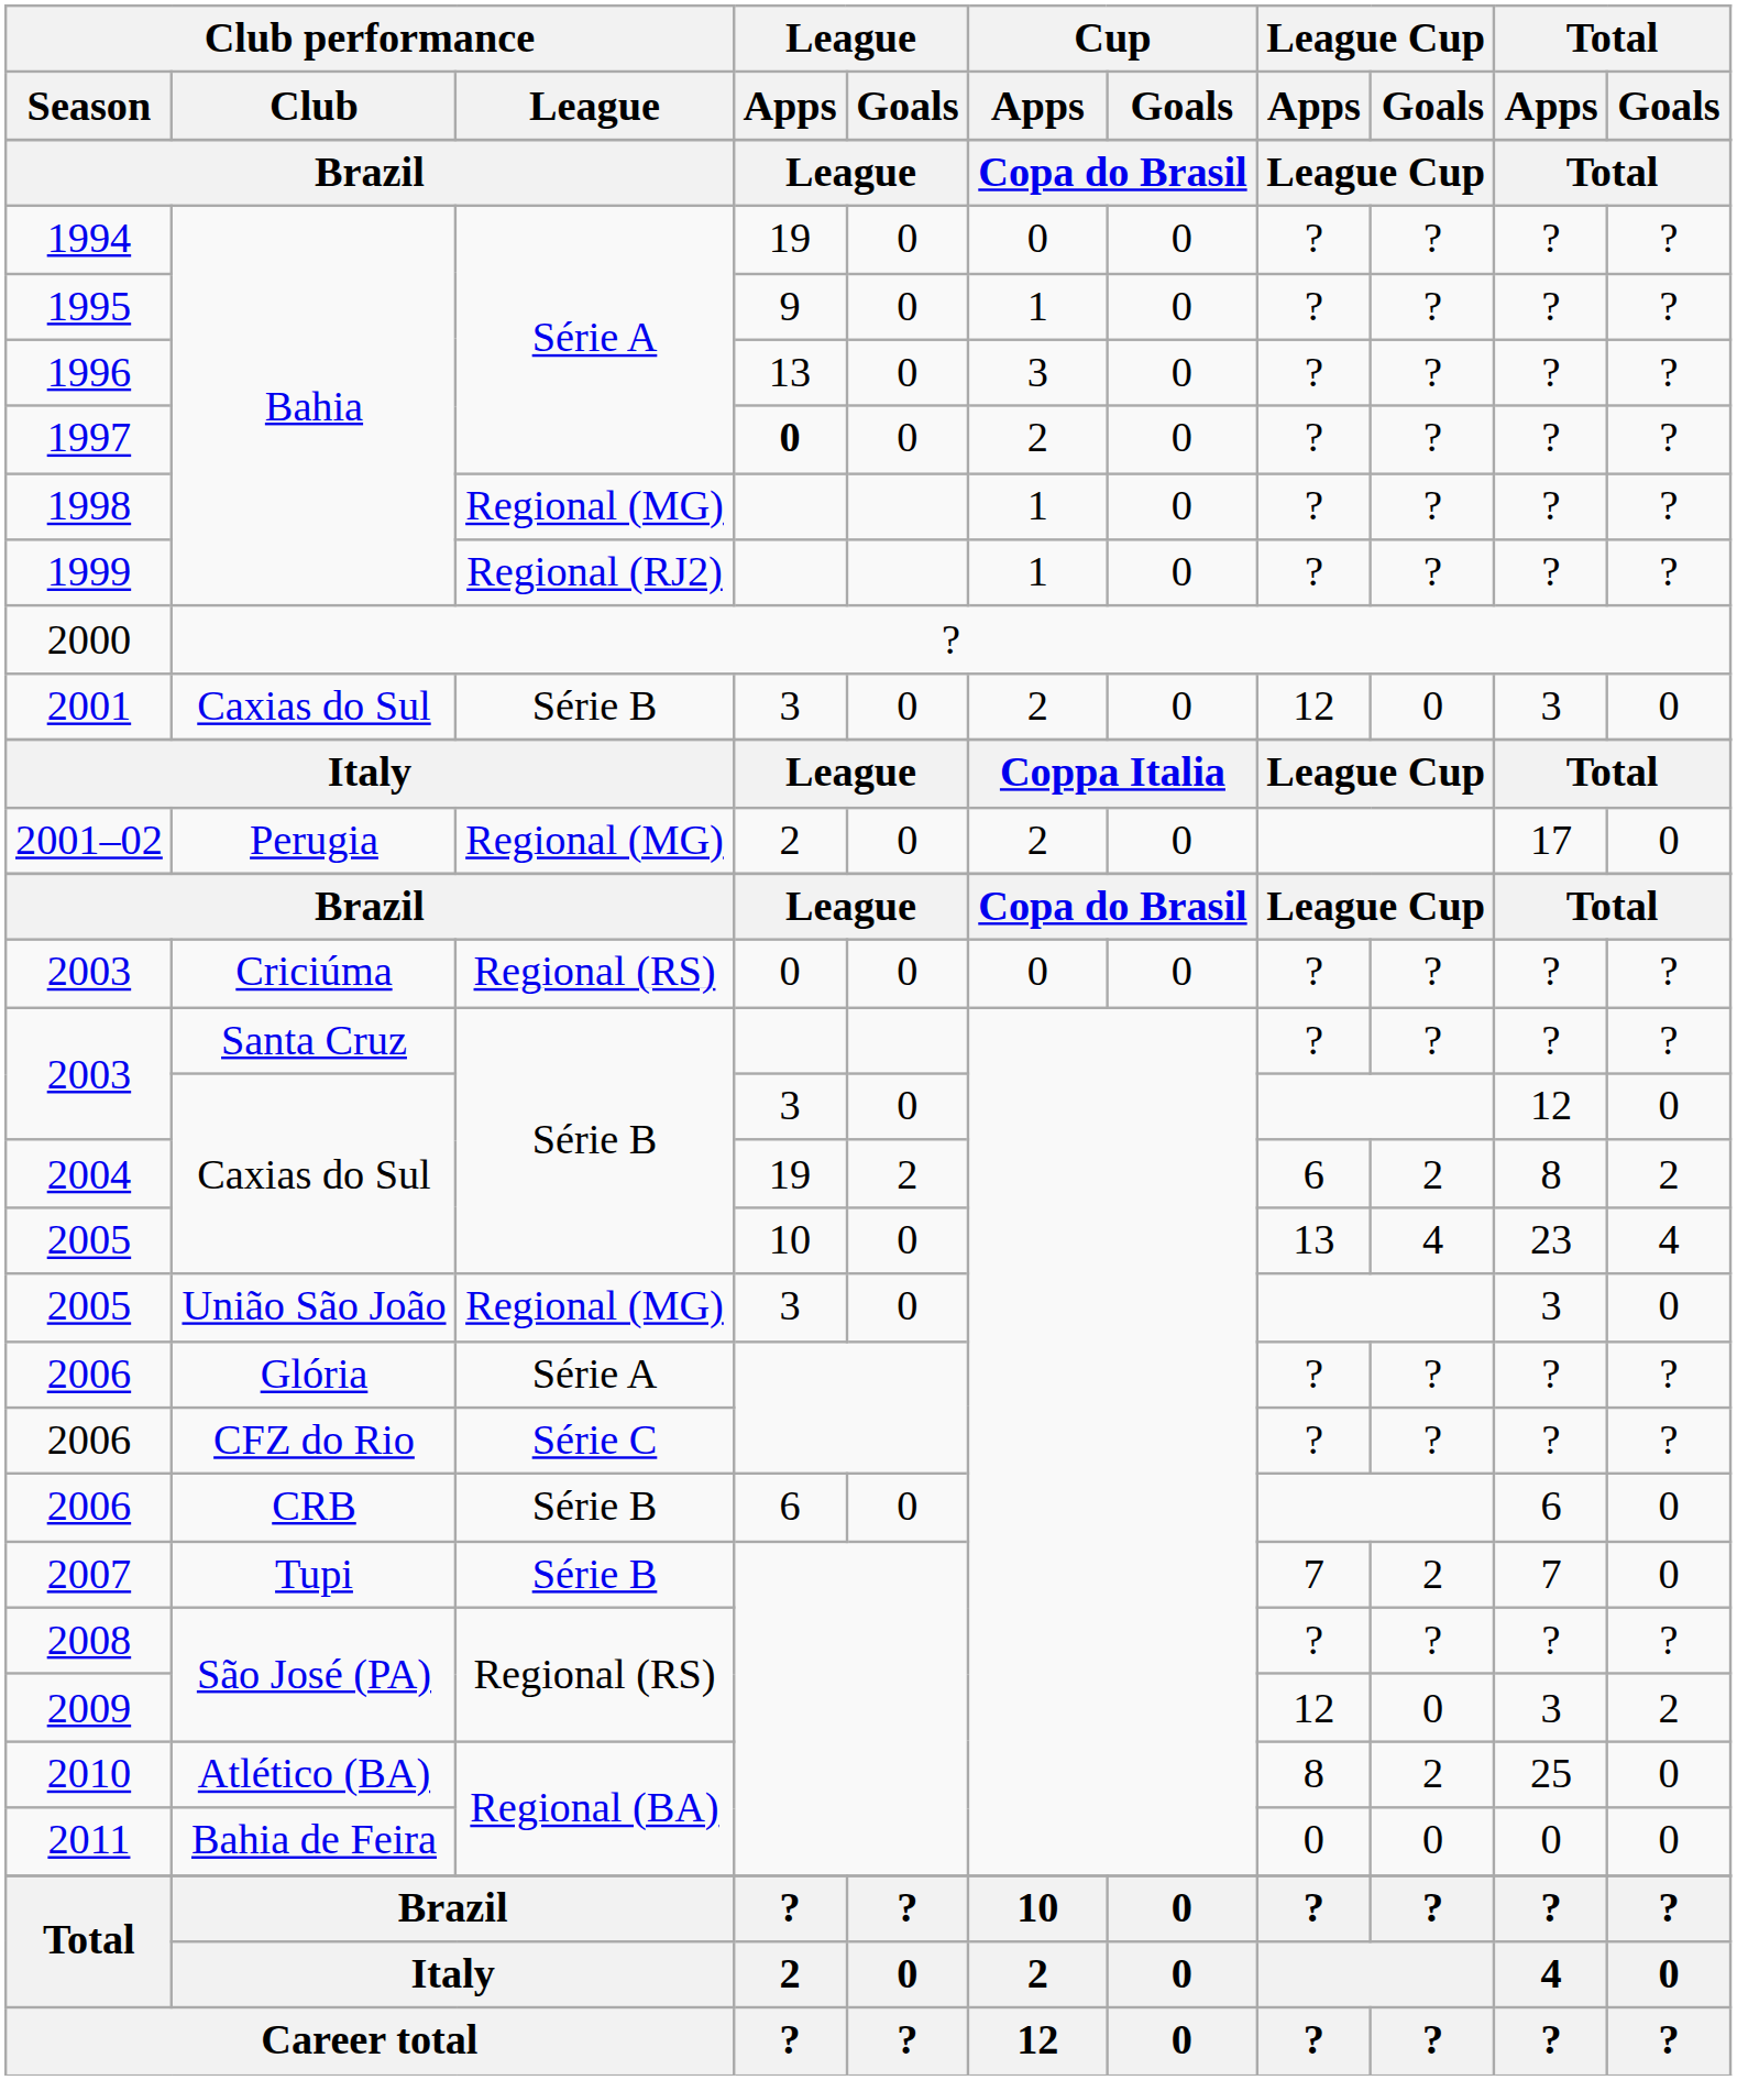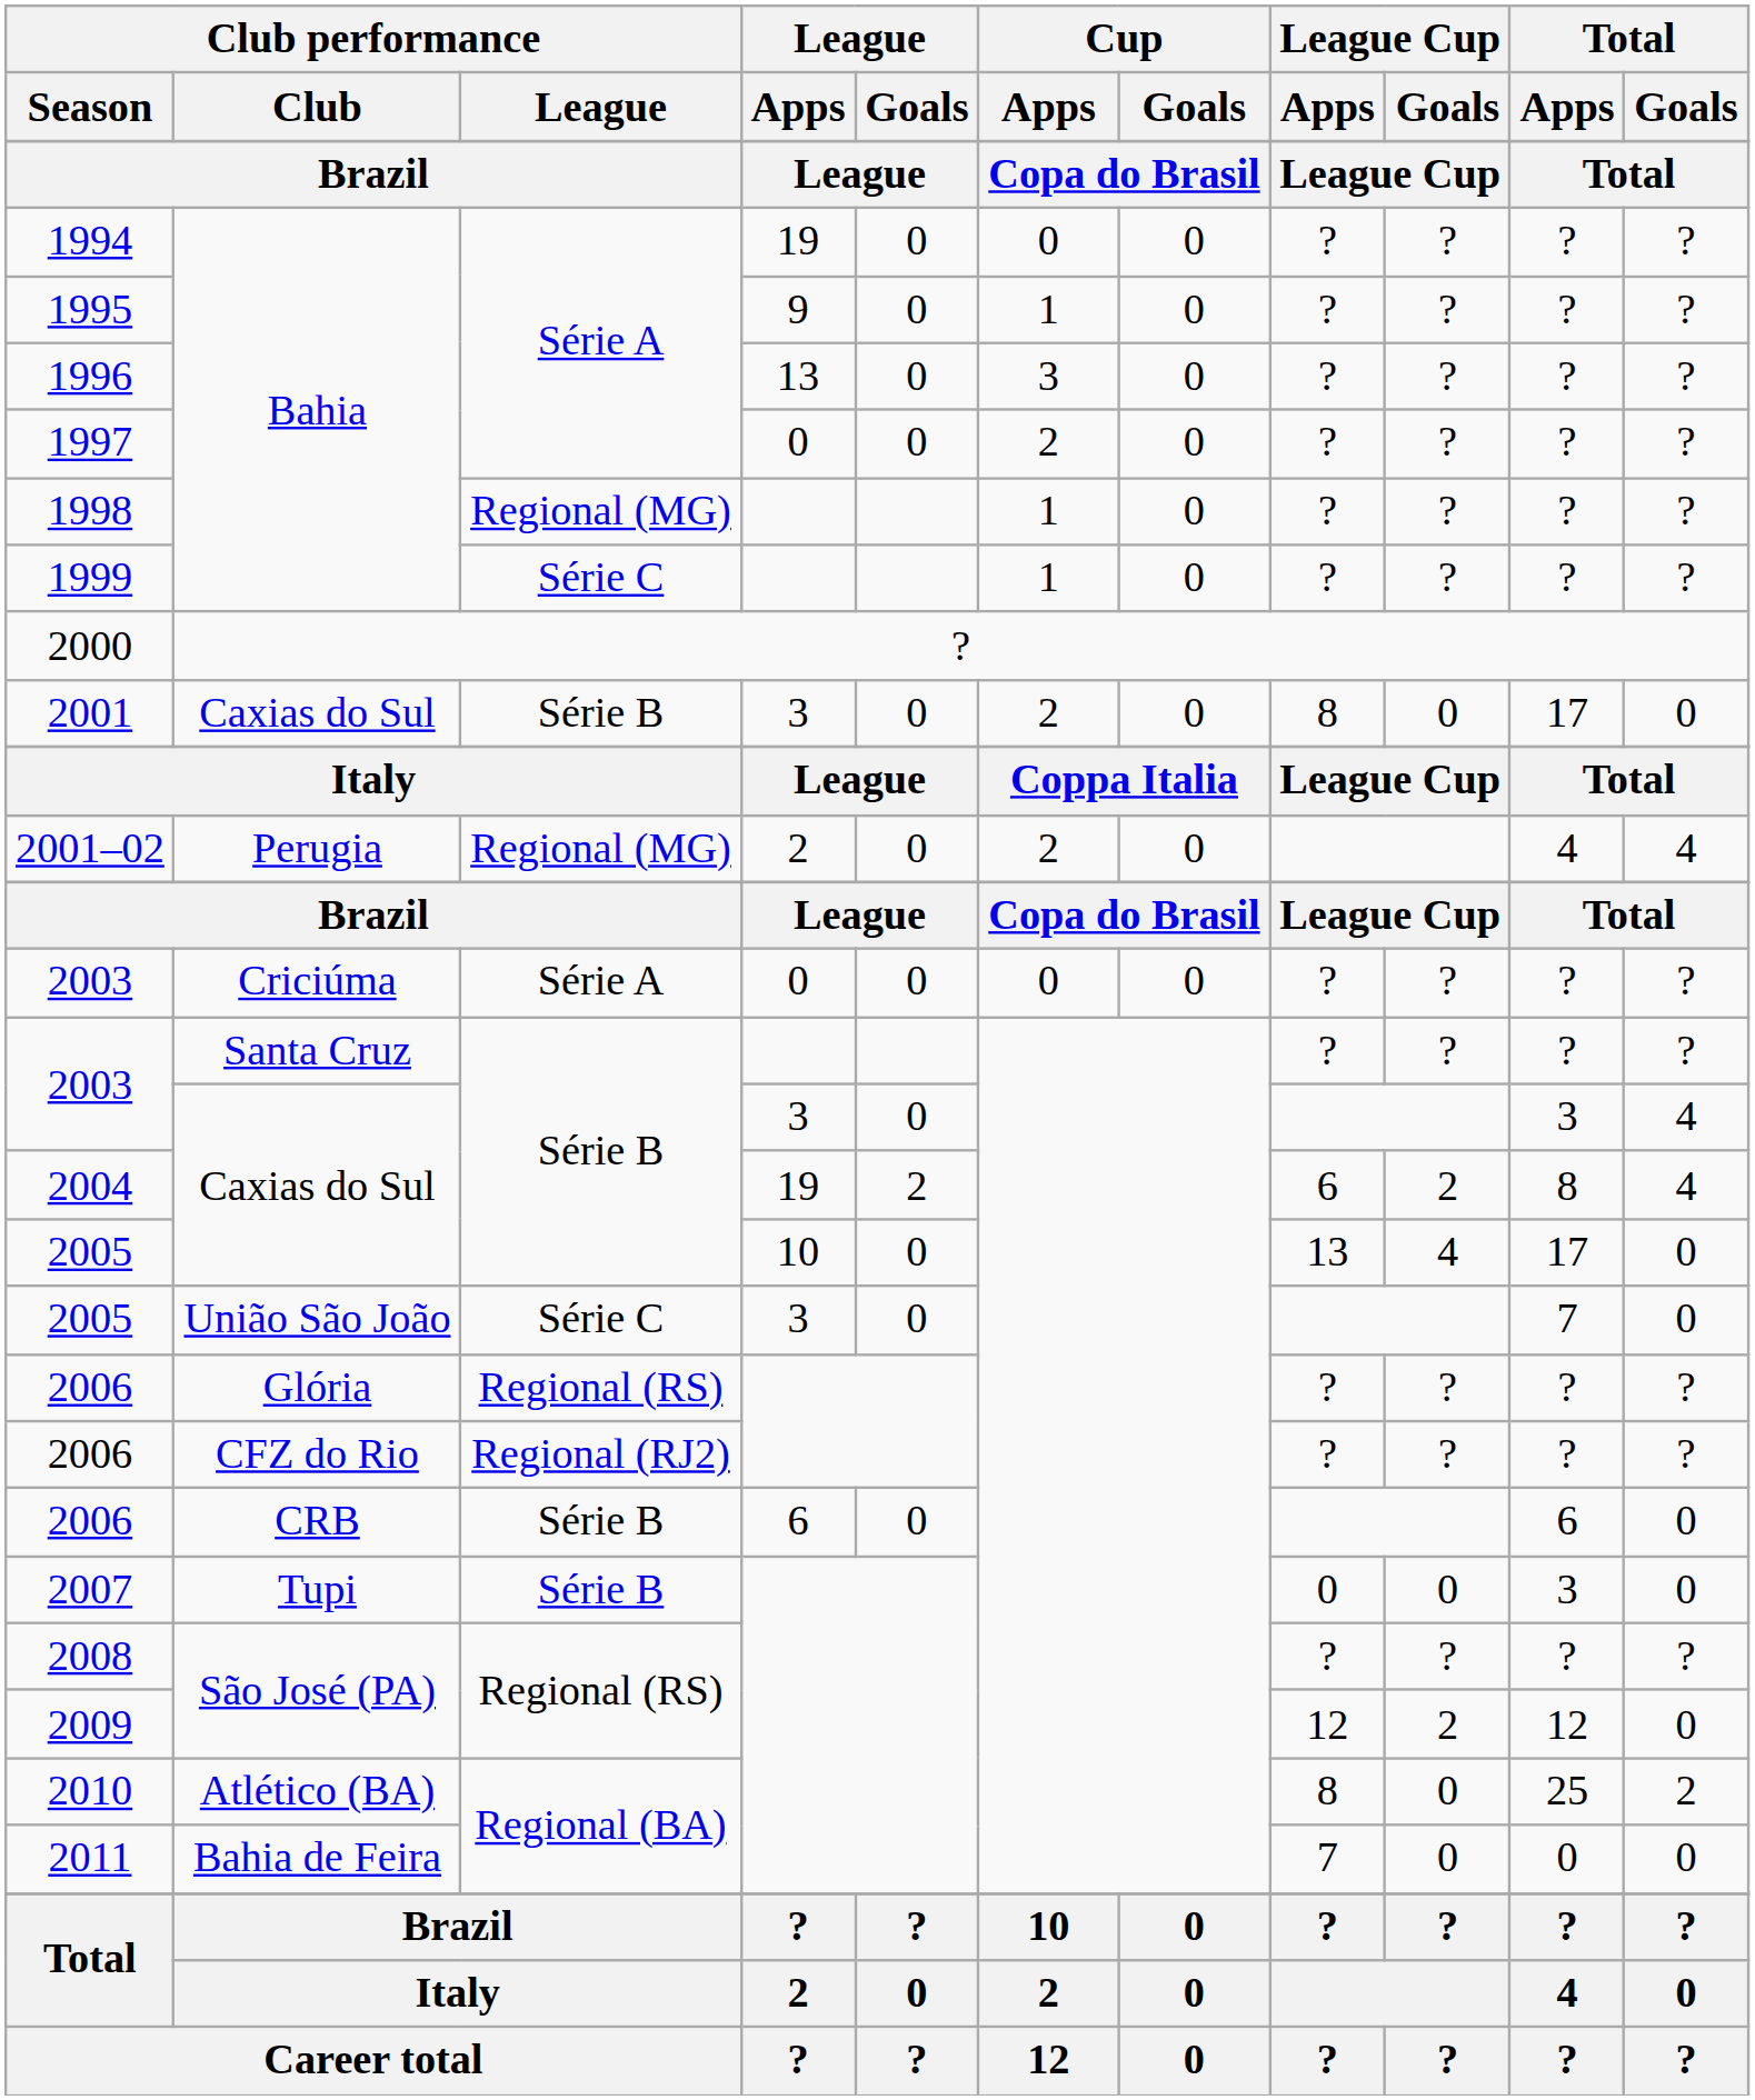1997 | League / Apps: bold -> normal
1999 | Club performance / League: Regional (RJ2) -> Série C
2001 | League Cup / Apps: 12 -> 8
2001 | Total / Apps: 3 -> 17
2001–02 | Total / Apps: 17 -> 4
2001–02 | Total / Goals: 0 -> 4
2003 / Criciúma | Club performance / League: Regional (RS) -> Série A
2003 / Caxias do Sul | Total / Apps: 12 -> 3
2003 / Caxias do Sul | Total / Goals: 0 -> 4
2004 | Total / Goals: 2 -> 4
2005 / Caxias do Sul | Total / Apps: 23 -> 17
2005 / Caxias do Sul | Total / Goals: 4 -> 0
2005 / União São João | Club performance / League: Regional (MG) -> Série C
2005 / União São João | Total / Apps: 3 -> 7
2006 / Glória | Club performance / League: Série A -> Regional (RS)
2006 / CFZ do Rio | Club performance / League: Série C -> Regional (RJ2)
2007 | League Cup / Apps: 7 -> 0
2007 | League Cup / Goals: 2 -> 0
2007 | Total / Apps: 7 -> 3
2009 | League Cup / Goals: 0 -> 2
2009 | Total / Apps: 3 -> 12
2009 | Total / Goals: 2 -> 0
2010 | League Cup / Goals: 2 -> 0
2010 | Total / Goals: 0 -> 2
2011 | League Cup / Apps: 0 -> 7
